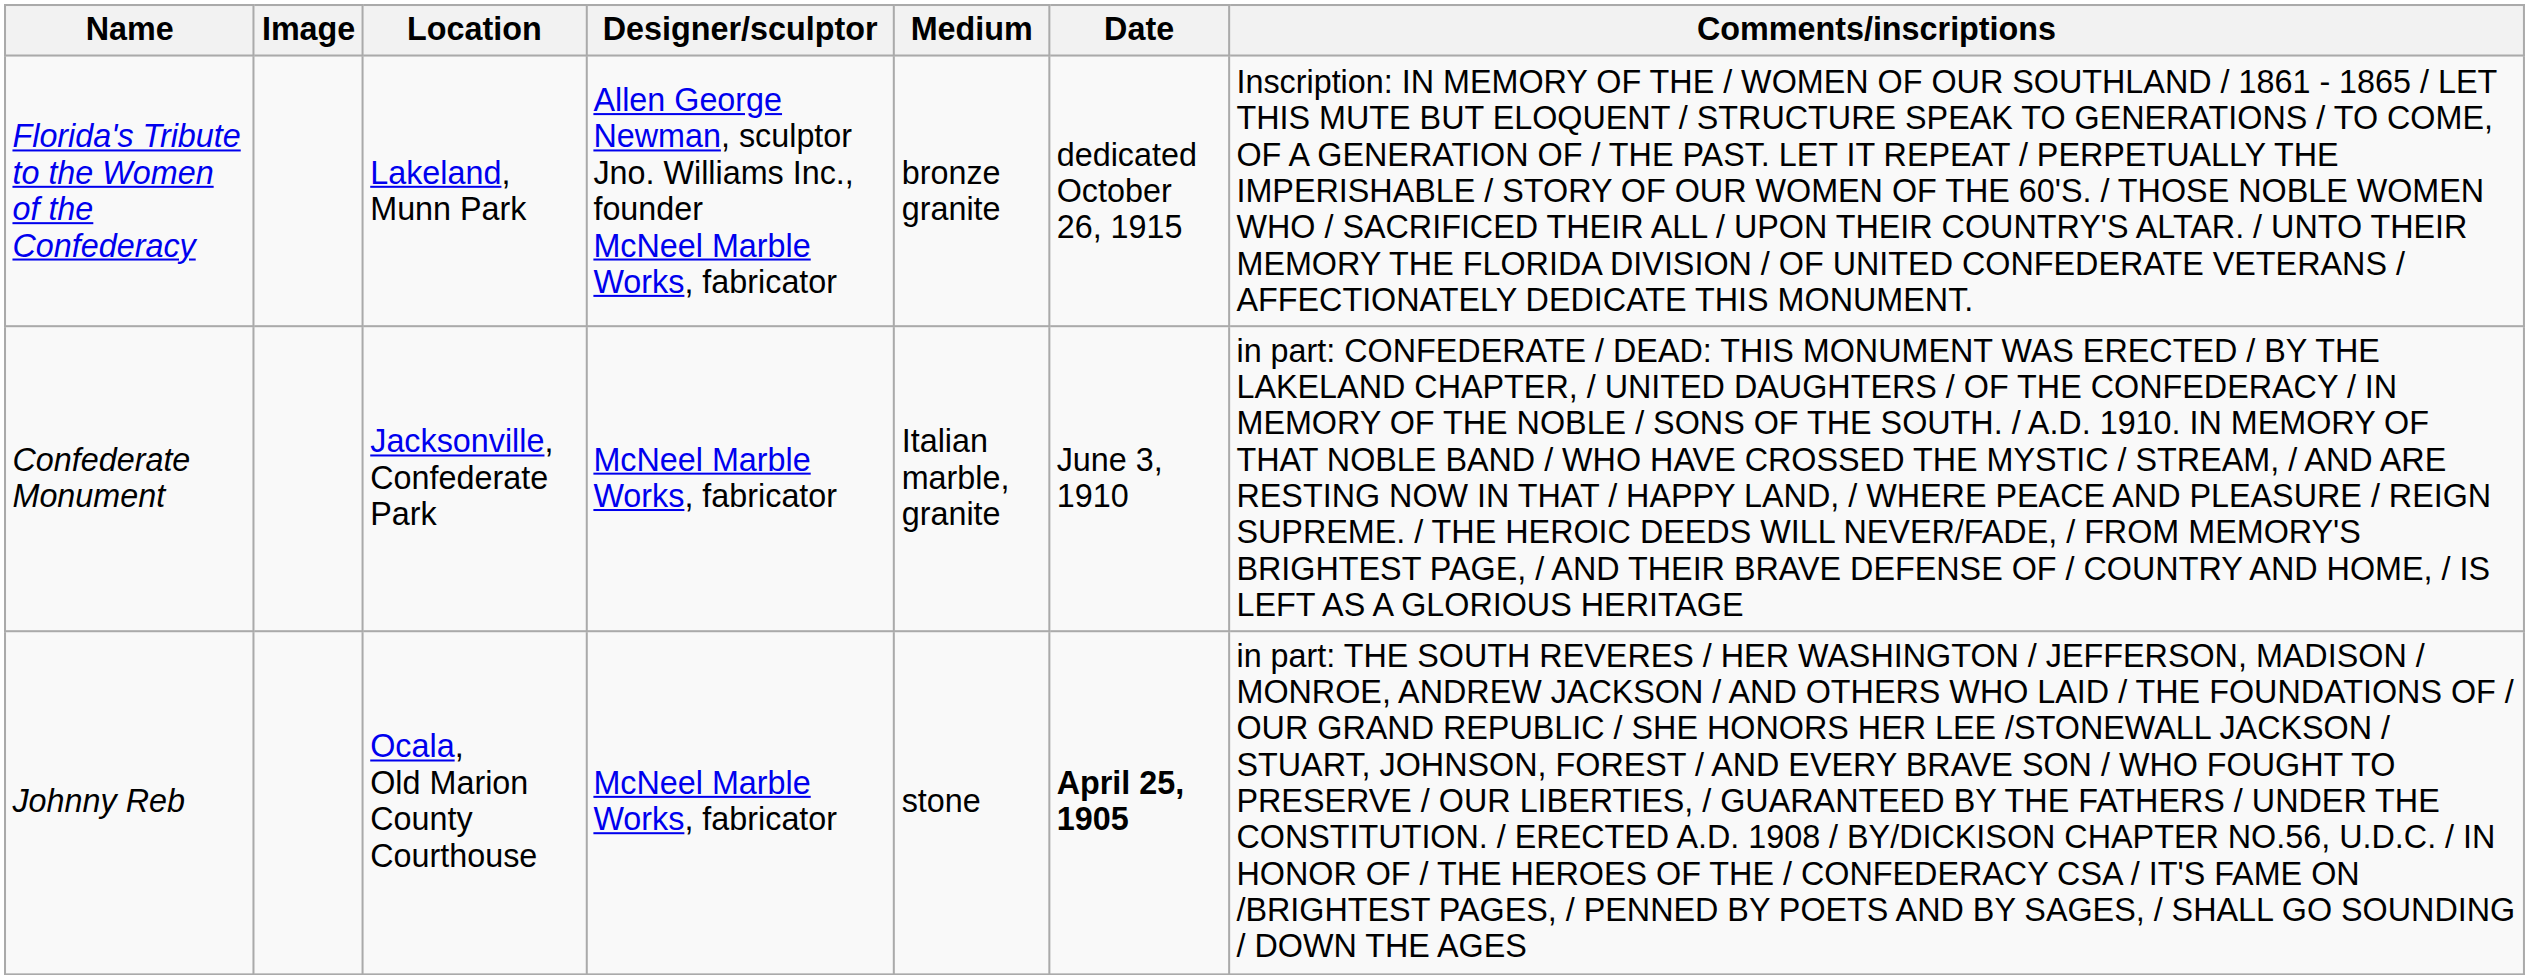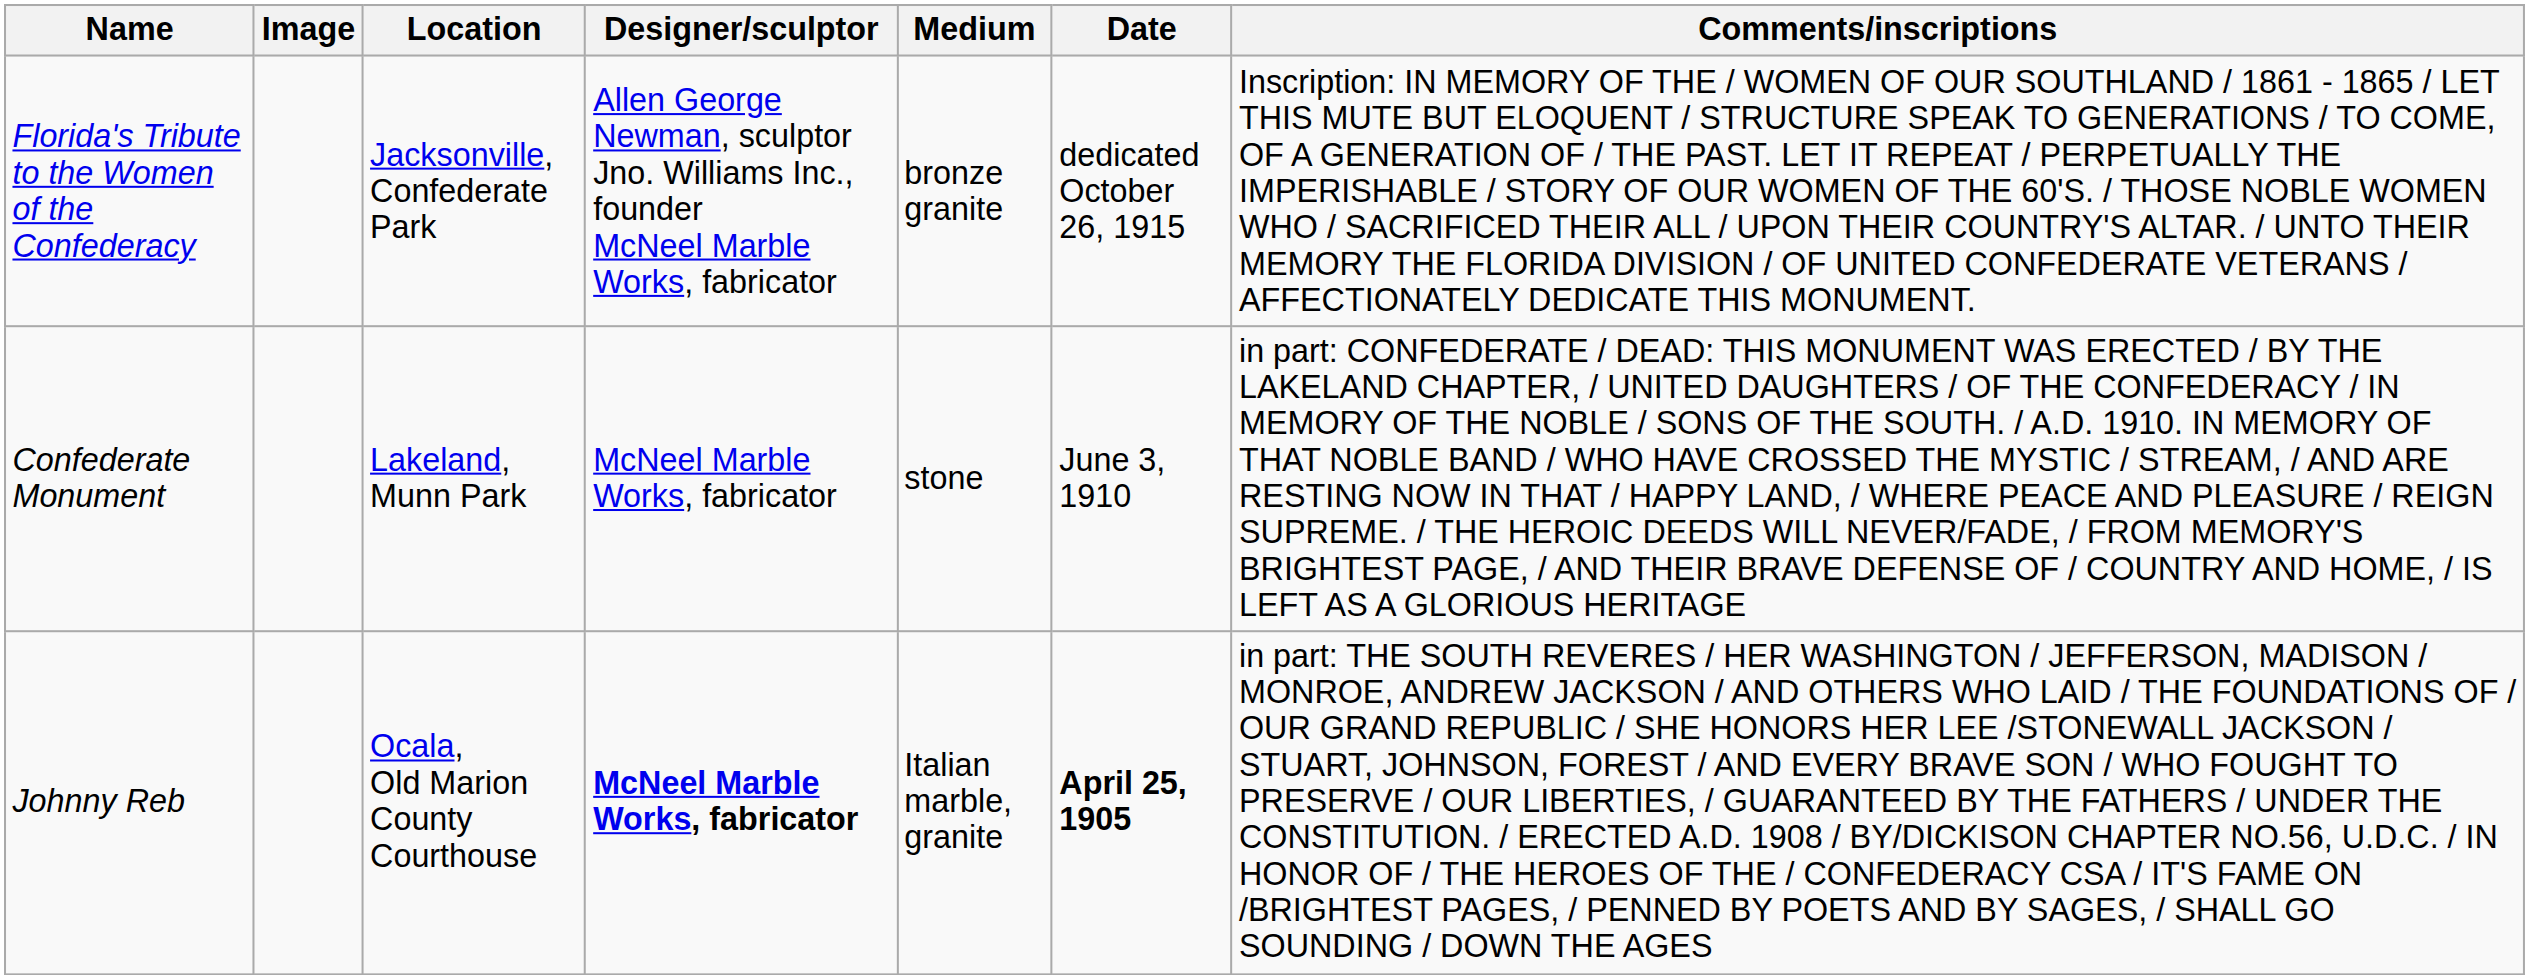Florida's Tribute to the Women of the Confederacy | Location: Lakeland, Munn Park -> Jacksonville, Confederate Park
Confederate Monument | Location: Jacksonville, Confederate Park -> Lakeland, Munn Park
Confederate Monument | Medium: Italian marble, granite -> stone
Johnny Reb | Designer/sculptor: normal -> bold
Johnny Reb | Medium: stone -> Italian marble, granite
